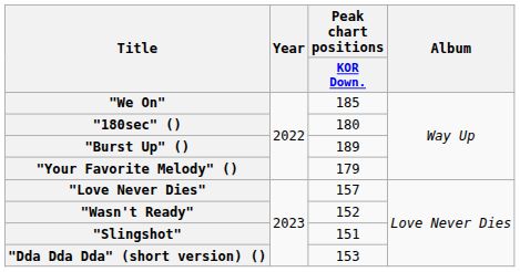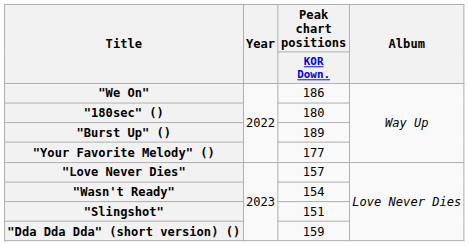"We On" | Peak chart positions / KOR Down.: 185 -> 186
"Your Favorite Melody" () | Peak chart positions / KOR Down.: 179 -> 177
"Wasn't Ready" | Peak chart positions / KOR Down.: 152 -> 154
"Dda Dda Dda" (short version) () | Peak chart positions / KOR Down.: 153 -> 159
